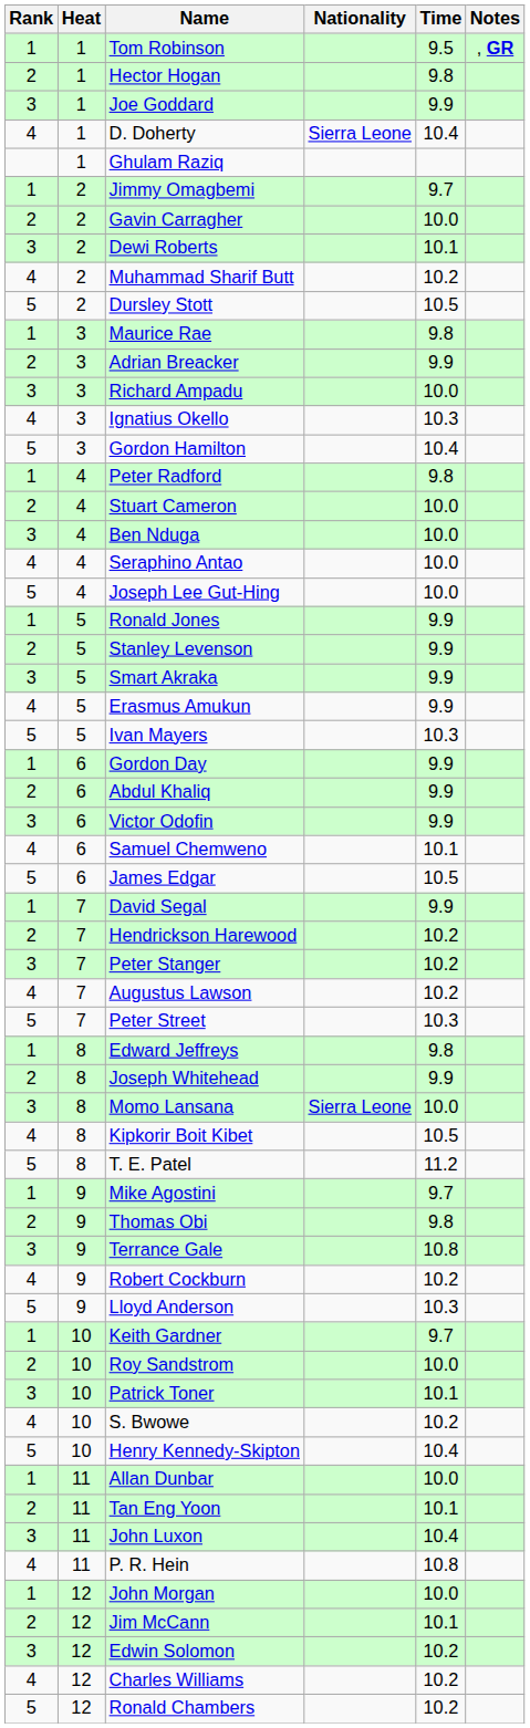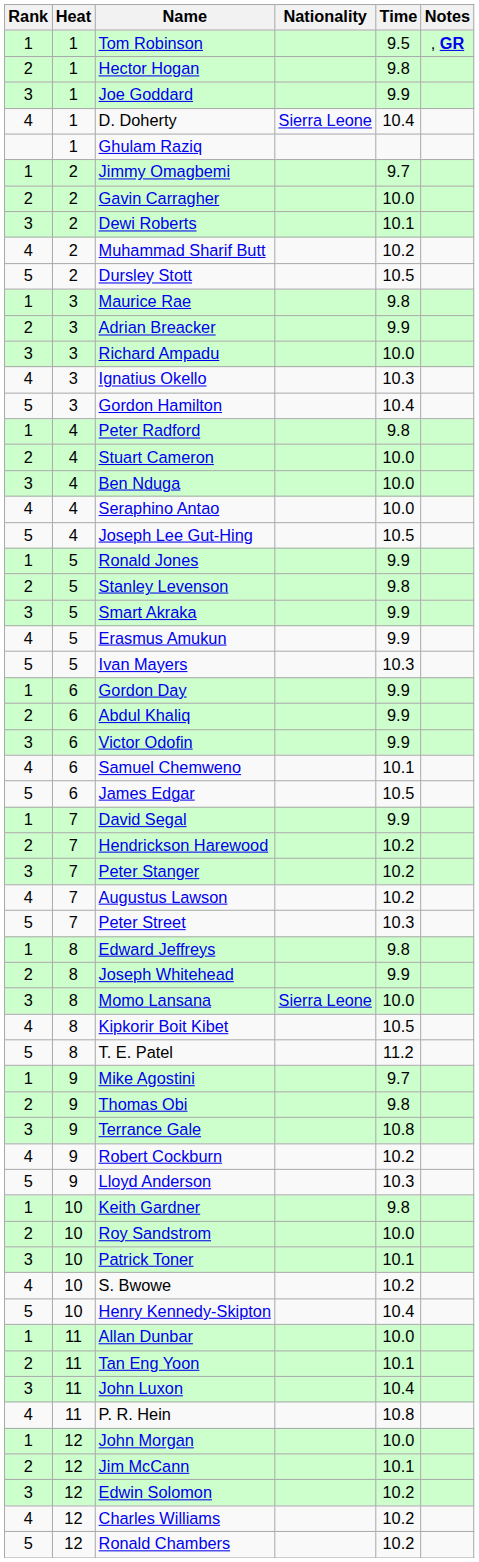Joseph Lee Gut-Hing | Time: 10.0 -> 10.5
Stanley Levenson | Time: 9.9 -> 9.8
Keith Gardner | Time: 9.7 -> 9.8
